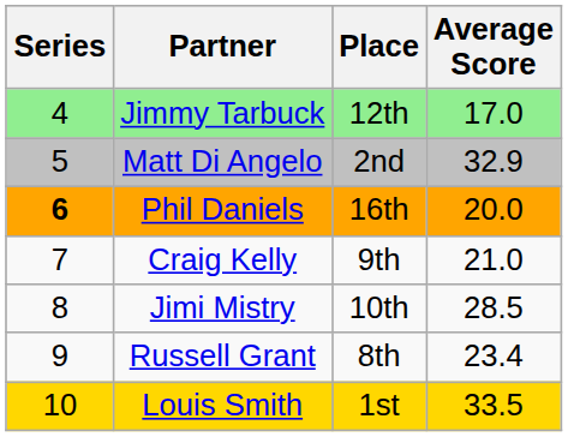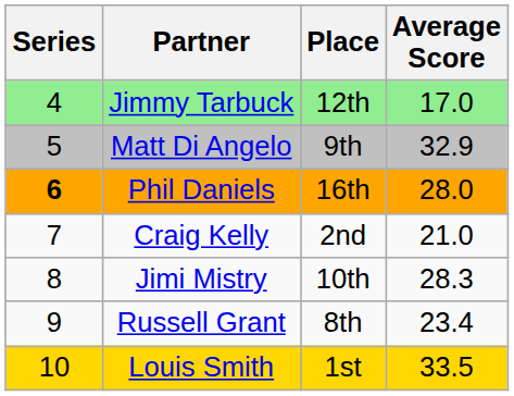Matt Di Angelo | Place: 2nd -> 9th
Phil Daniels | Average Score: 20.0 -> 28.0
Craig Kelly | Place: 9th -> 2nd
Jimi Mistry | Average Score: 28.5 -> 28.3
